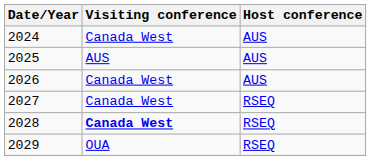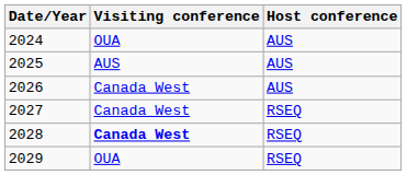2024 | Visiting conference: Canada West -> OUA
